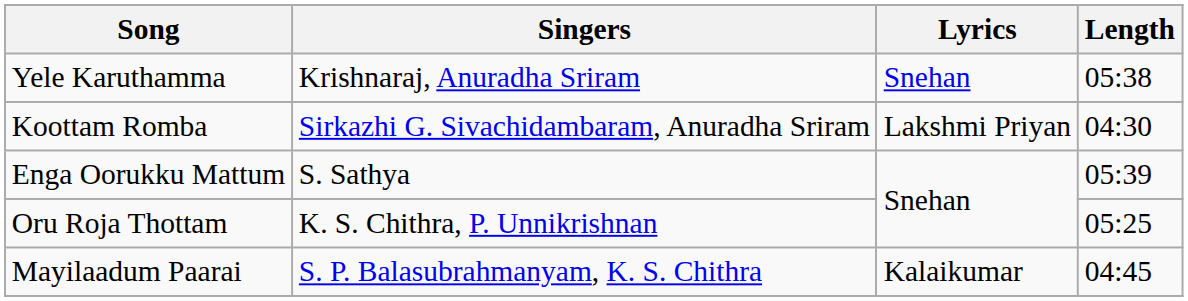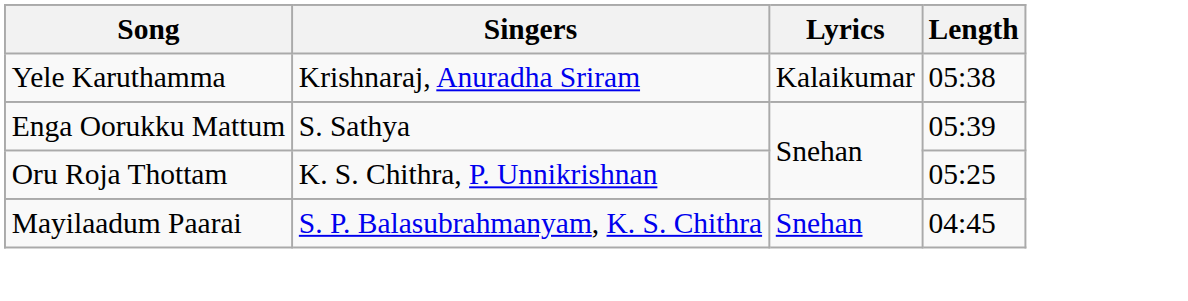Yele Karuthamma | Lyrics: Snehan -> Kalaikumar
- row: Koottam Romba | Sirkazhi G. Sivachidambaram, Anuradha Sriram | Lakshmi Priyan | 04:30
Mayilaadum Paarai | Lyrics: Kalaikumar -> Snehan
